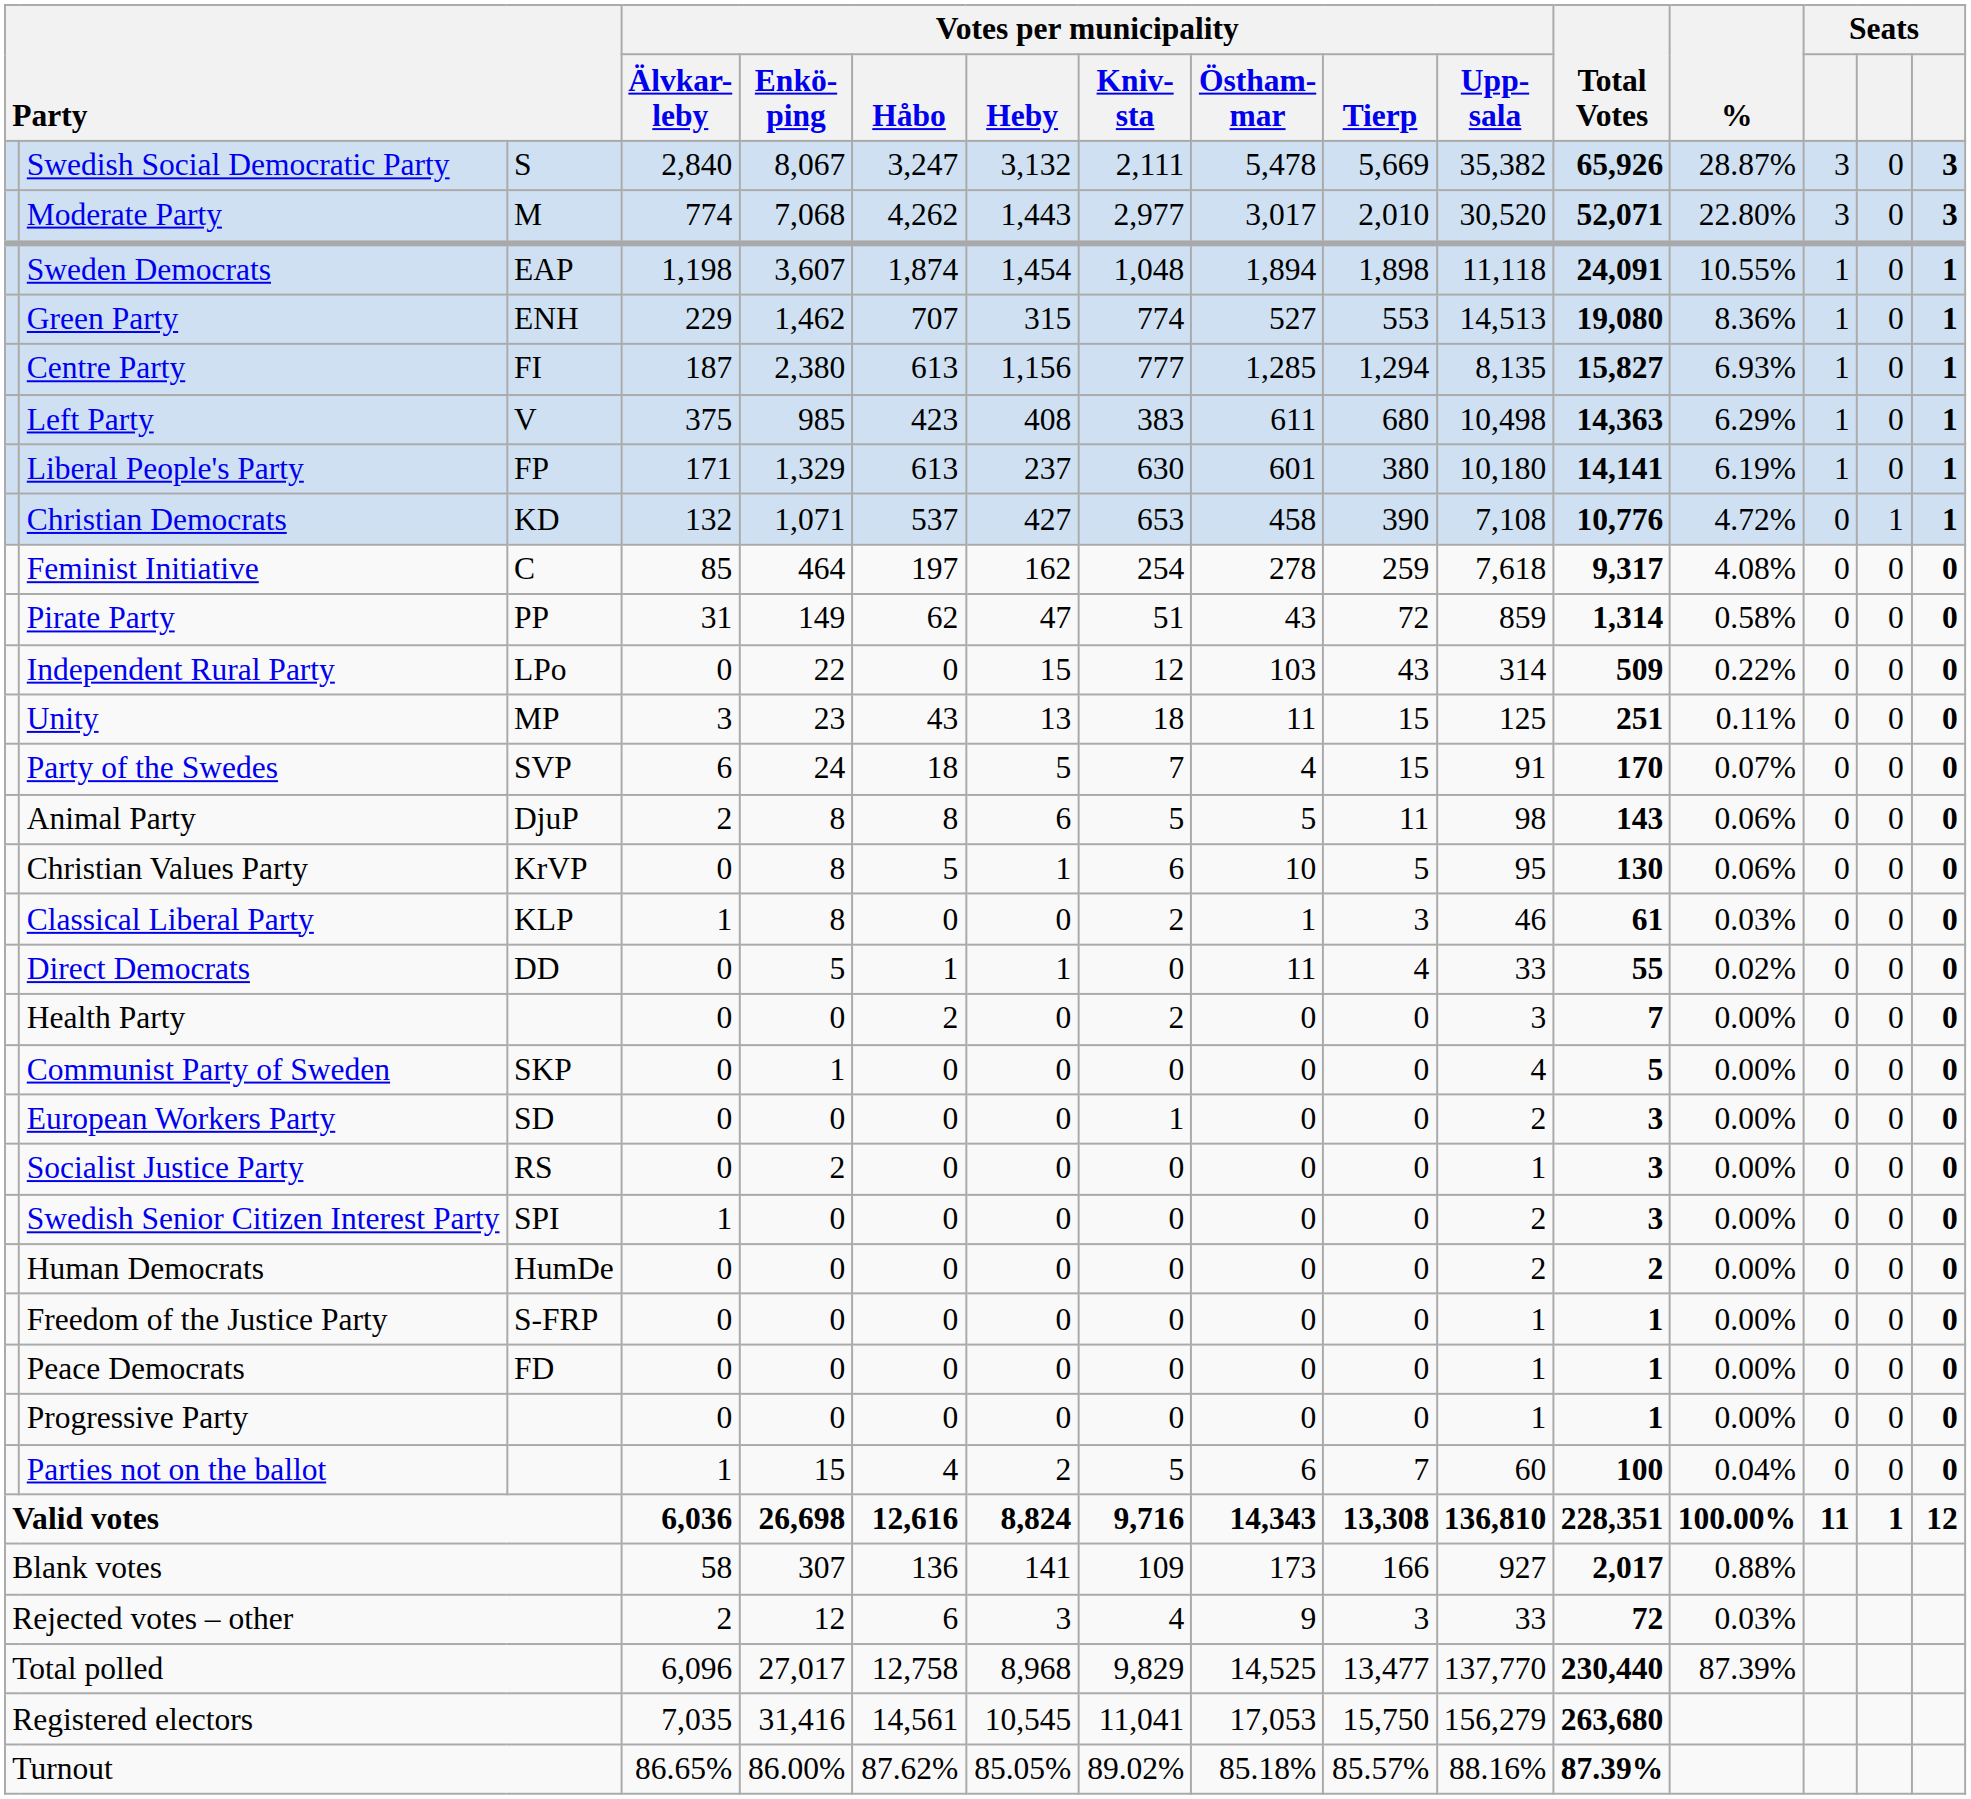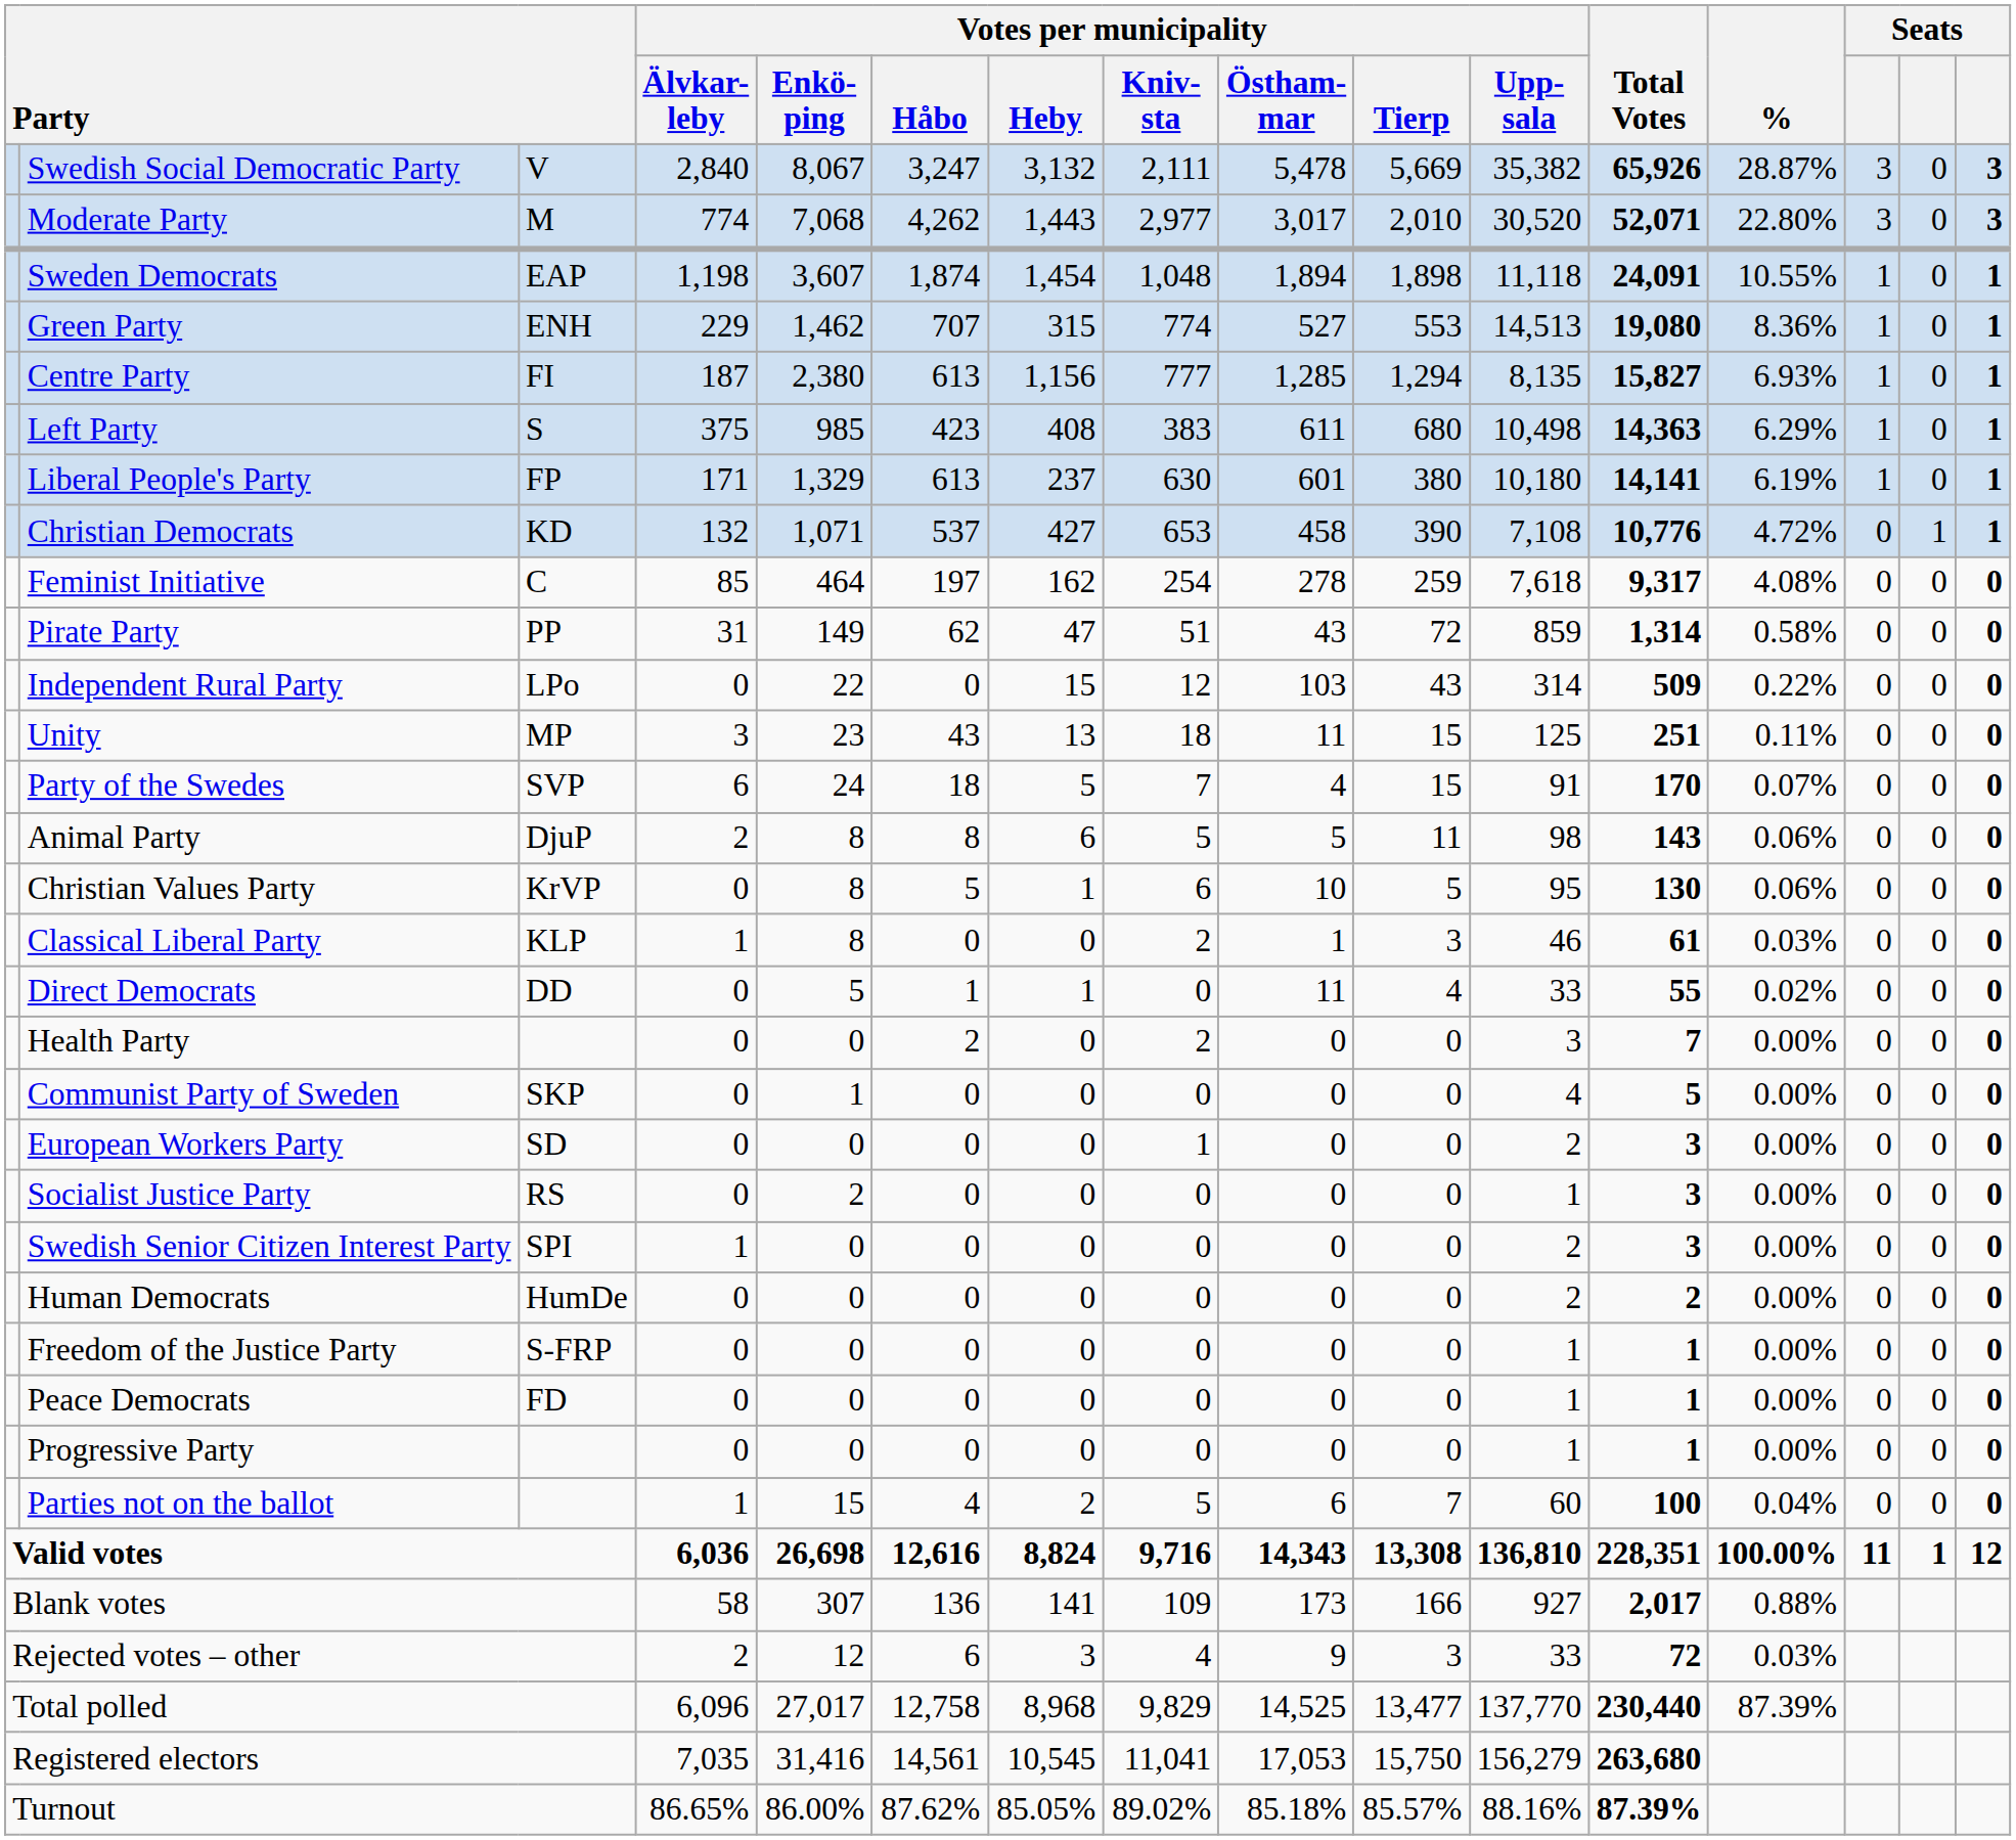Swedish Social Democratic Party | column 3: S -> V
Left Party | column 3: V -> S
